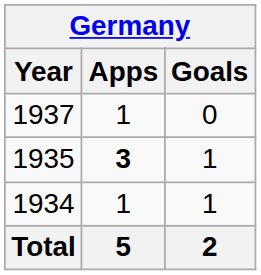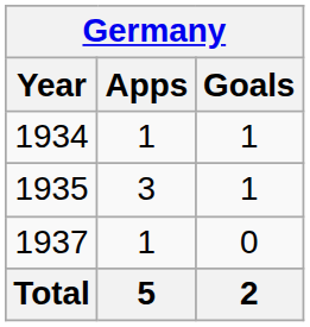rows swapped: 1934 <-> 1937
1935 | Apps: bold -> normal
